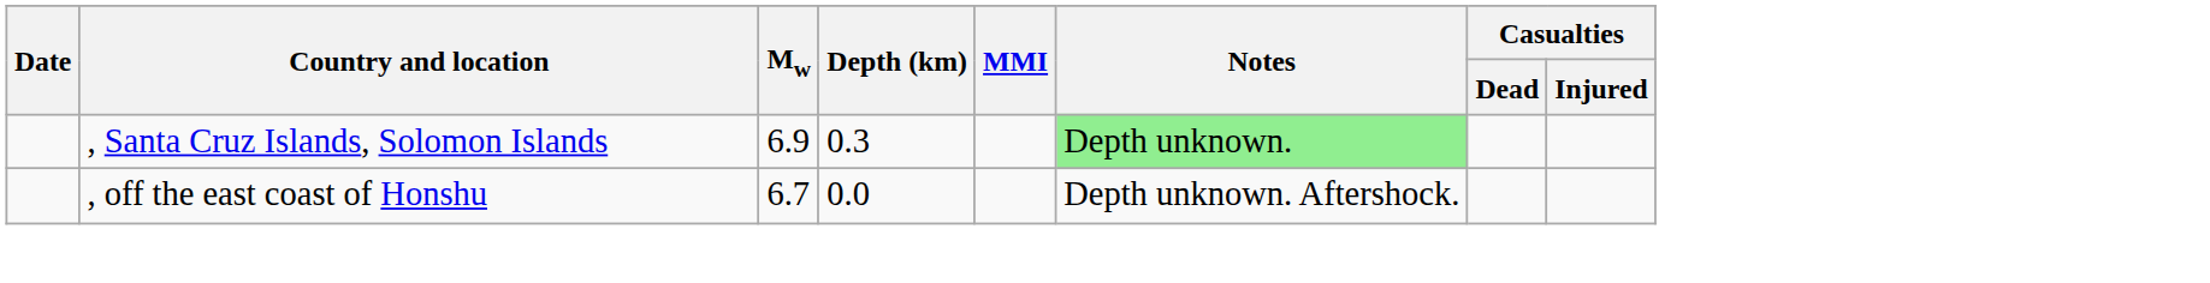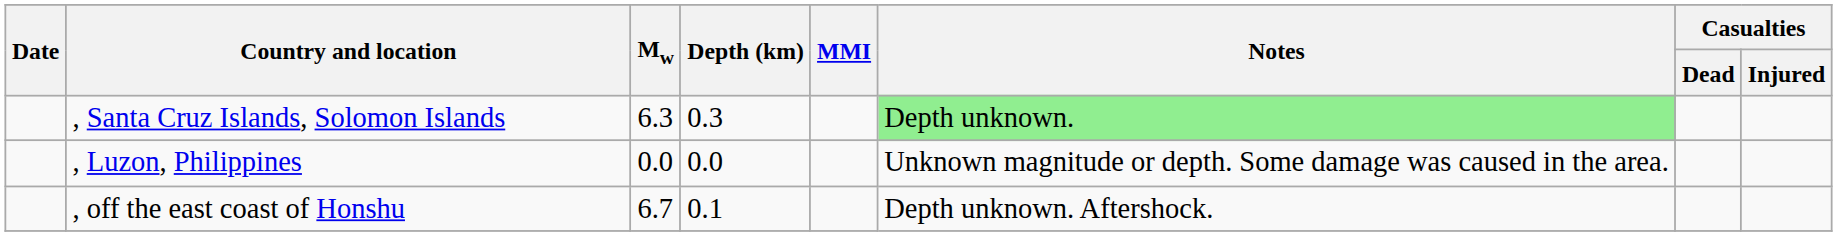, Santa Cruz Islands, Solomon Islands | Mw: 6.9 -> 6.3
+ row: , Luzon, Philippines | 0.0 | 0.0 | Unknown magnitude or depth. Some damage was caused in the area.
, off the east coast of Honshu | Depth (km): 0.0 -> 0.1
